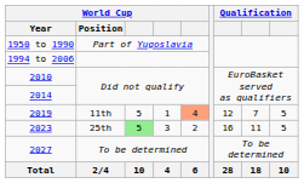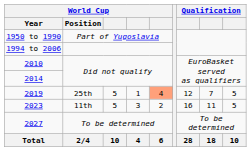2019 | World Cup / Position: 11th -> 25th
2023 | World Cup / Position: 25th -> 11th
2023 | column 3: lightgreen background -> no background
